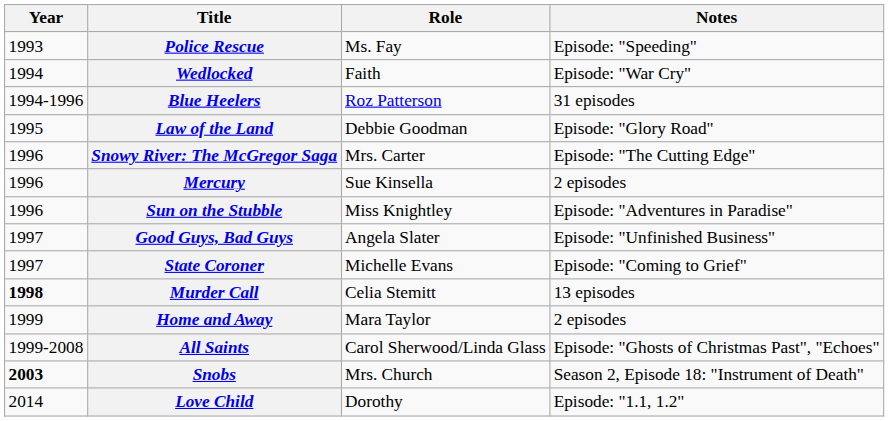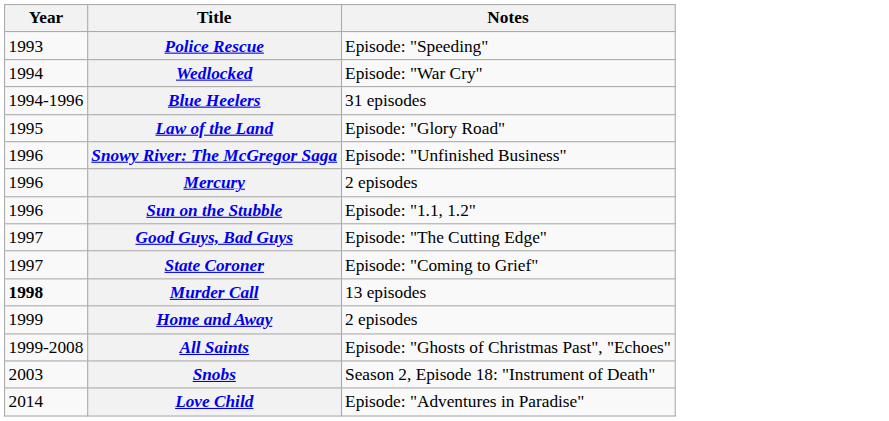- column: Role | Ms. Fay | Faith | Roz Patterson | Debbie Goodman | Mrs. Carter | Sue Kinsella | Miss Knightley | Angela Slater | Michelle Evans | Celia Stemitt | Mara Taylor | Carol Sherwood/Linda Glass | Mrs. Church | Dorothy
Snowy River: The McGregor Saga | Notes: Episode: "The Cutting Edge" -> Episode: "Unfinished Business"
Sun on the Stubble | Notes: Episode: "Adventures in Paradise" -> Episode: "1.1, 1.2"
Good Guys, Bad Guys | Notes: Episode: "Unfinished Business" -> Episode: "The Cutting Edge"
Snobs | Year: bold -> normal
Love Child | Notes: Episode: "1.1, 1.2" -> Episode: "Adventures in Paradise"
